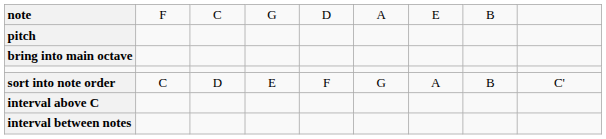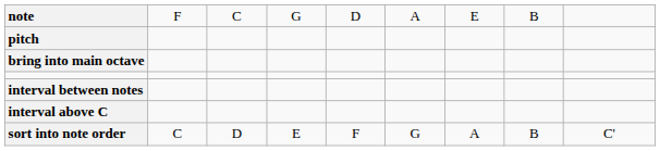rows swapped: sort into note order <-> interval between notes
